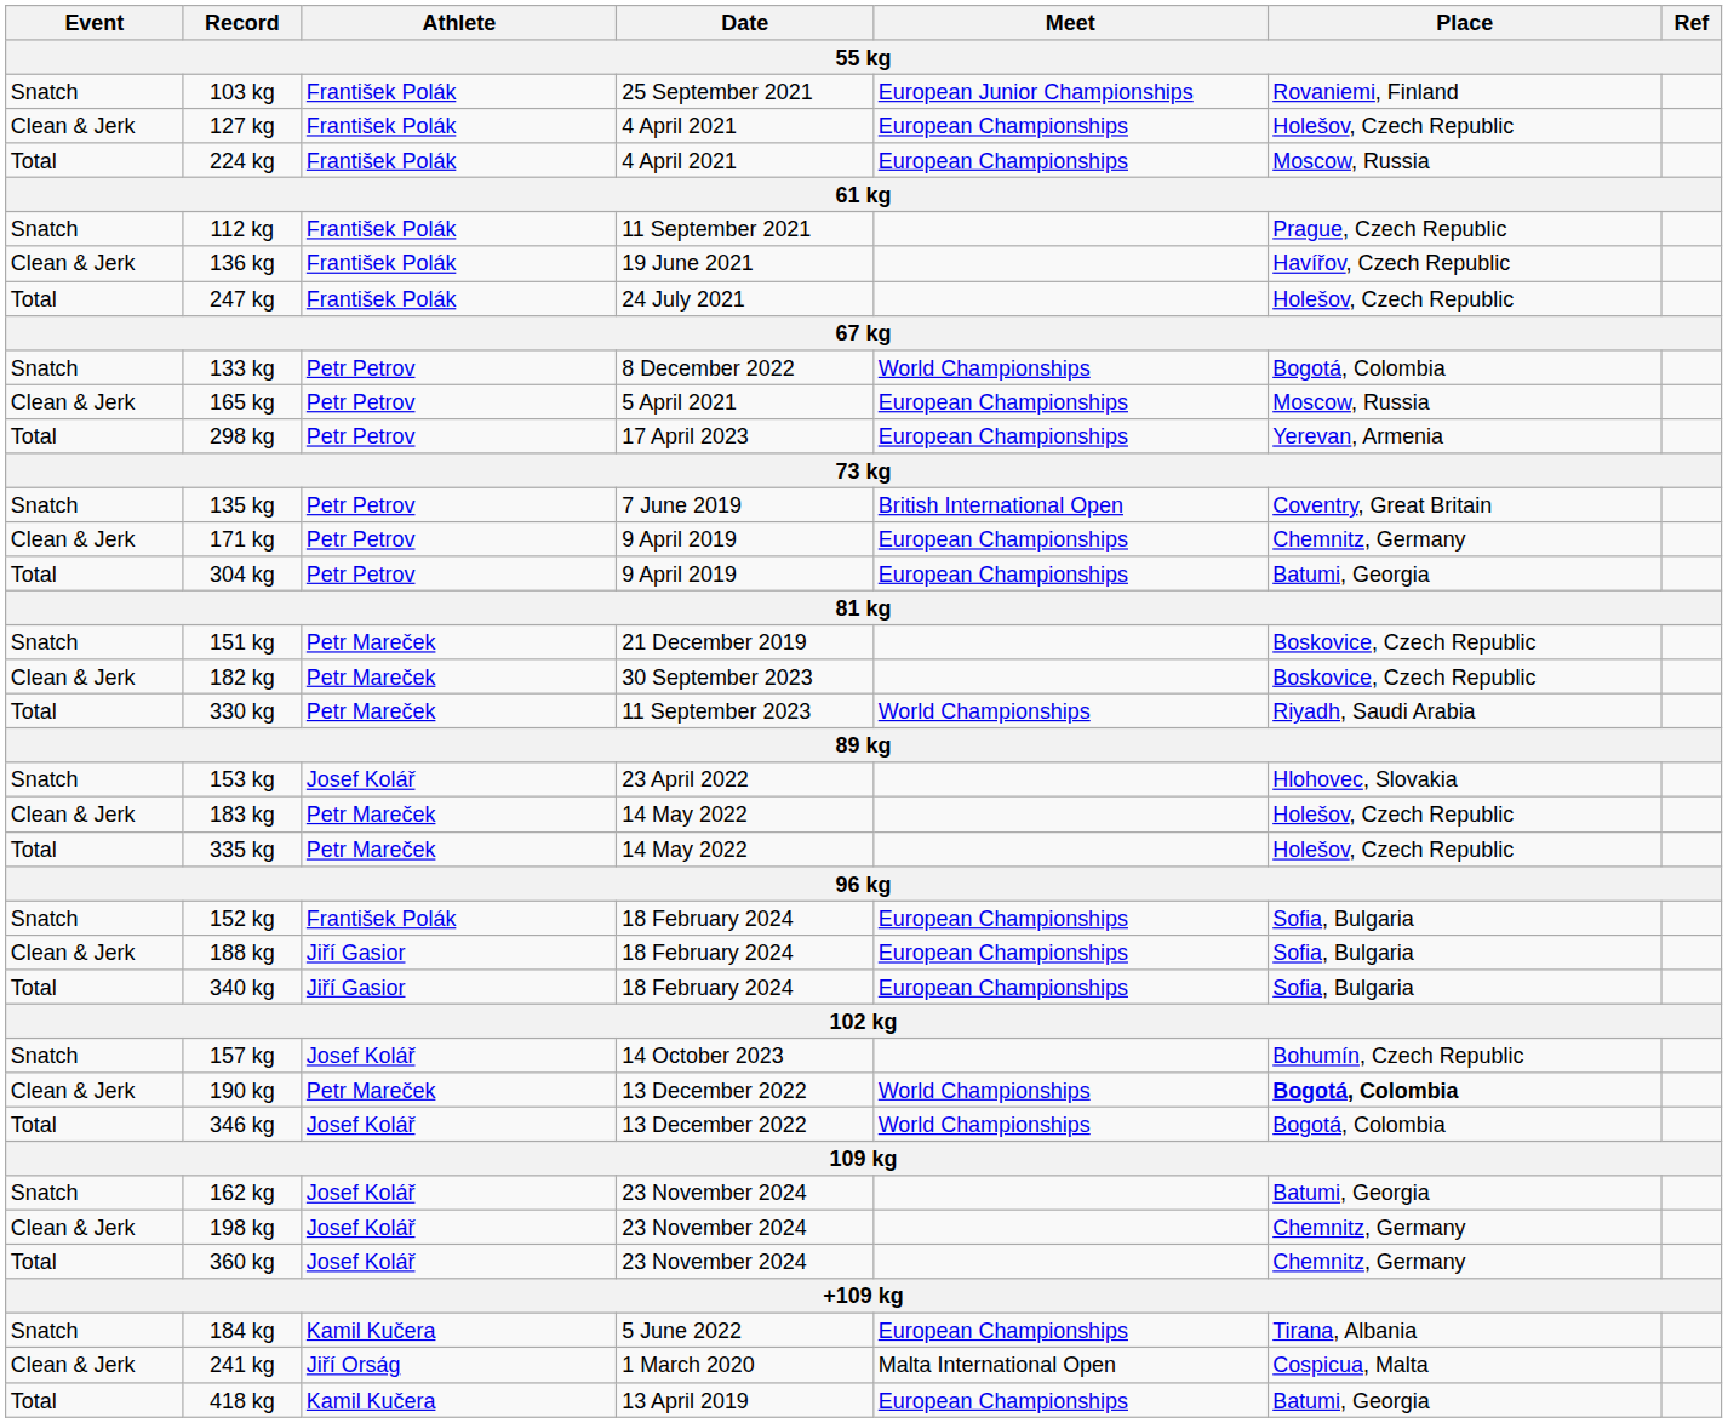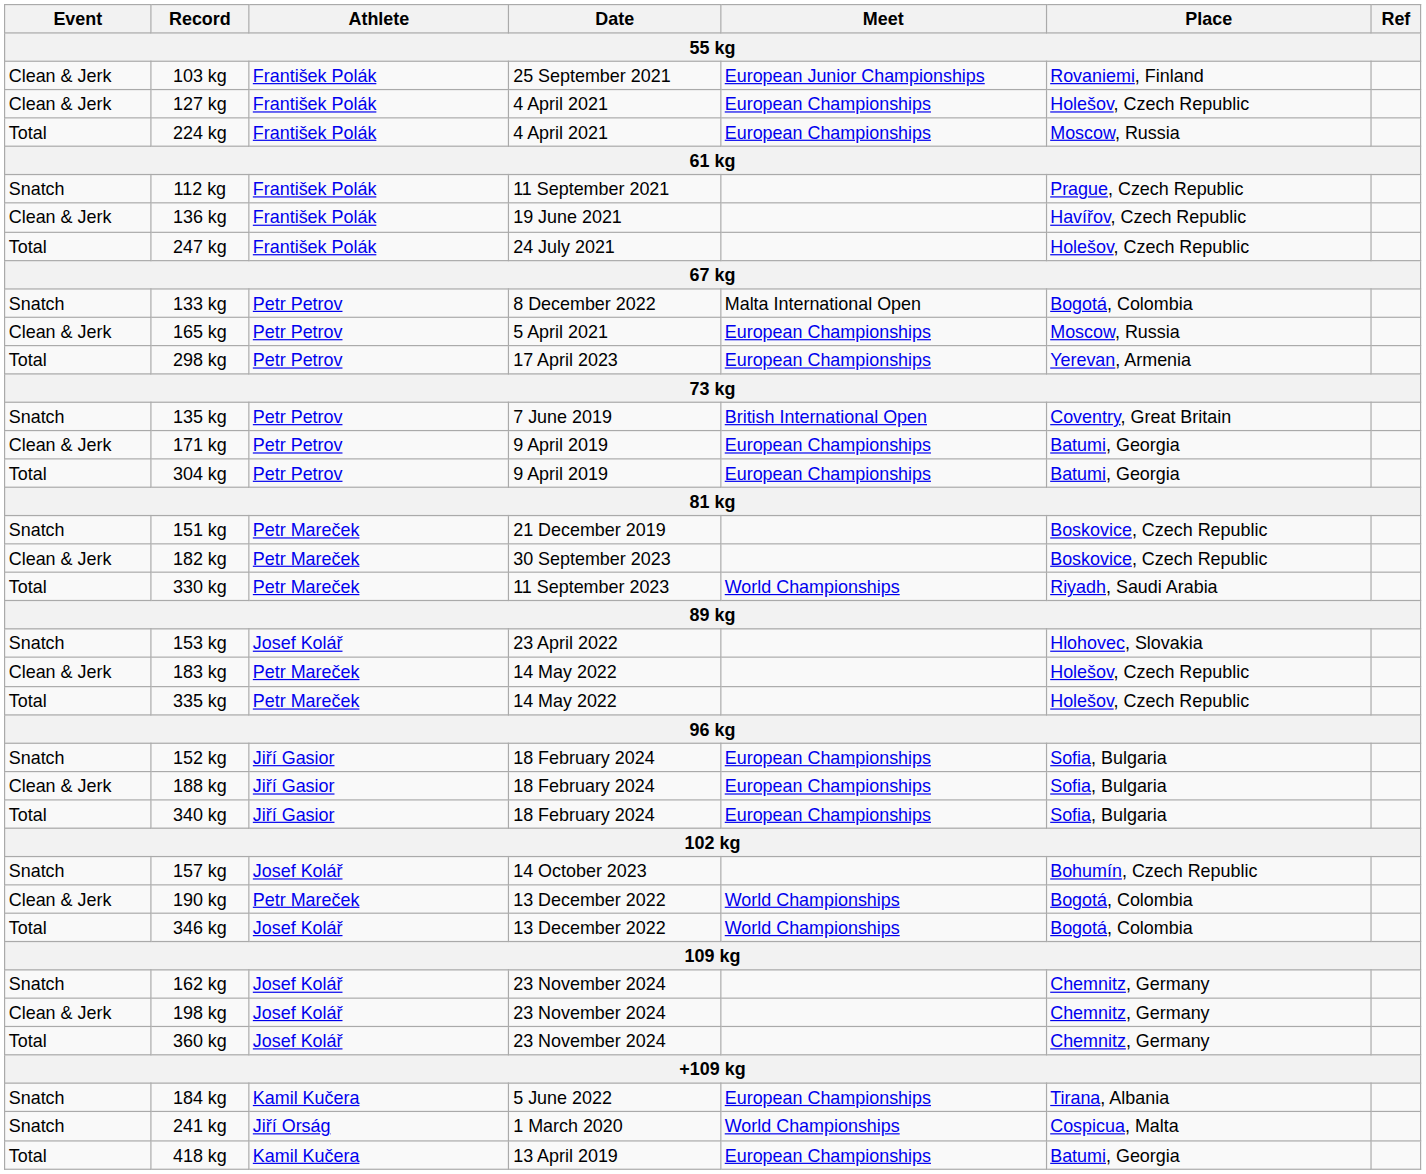103 kg | Event: Snatch -> Clean & Jerk
133 kg | Meet: World Championships -> Malta International Open
171 kg | Place: Chemnitz, Germany -> Batumi, Georgia
152 kg | Athlete: František Polák -> Jiří Gasior
190 kg | Place: bold -> normal
162 kg | Place: Batumi, Georgia -> Chemnitz, Germany
241 kg | Event: Clean & Jerk -> Snatch
241 kg | Meet: Malta International Open -> World Championships
